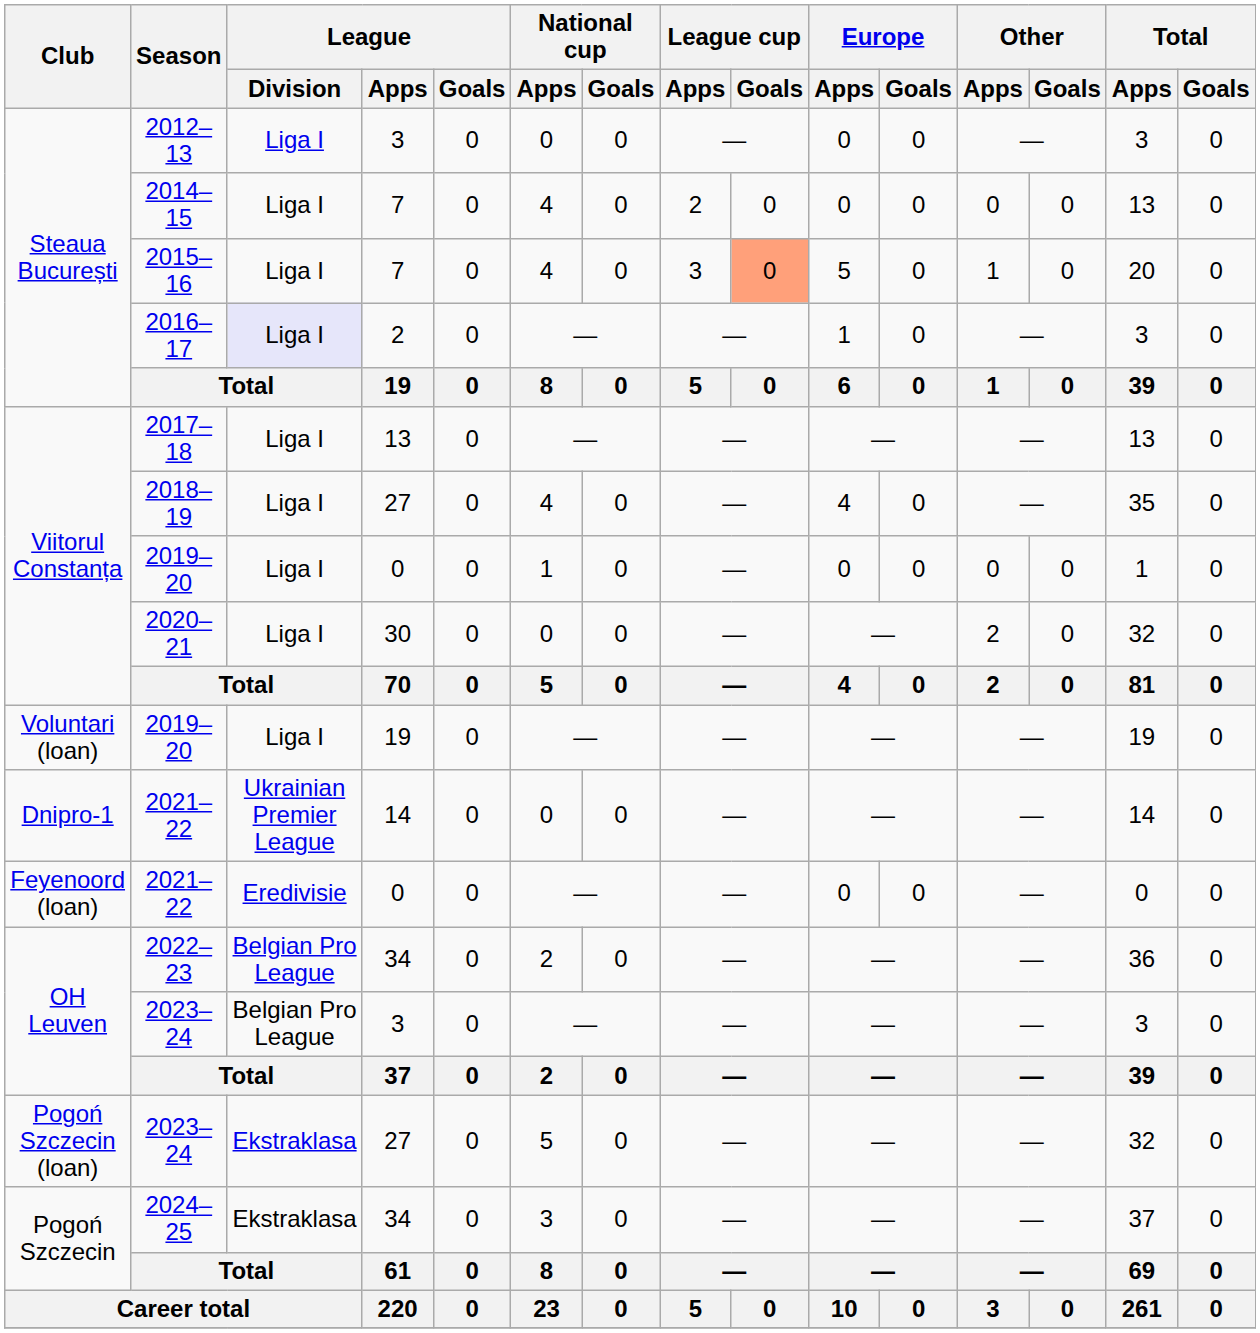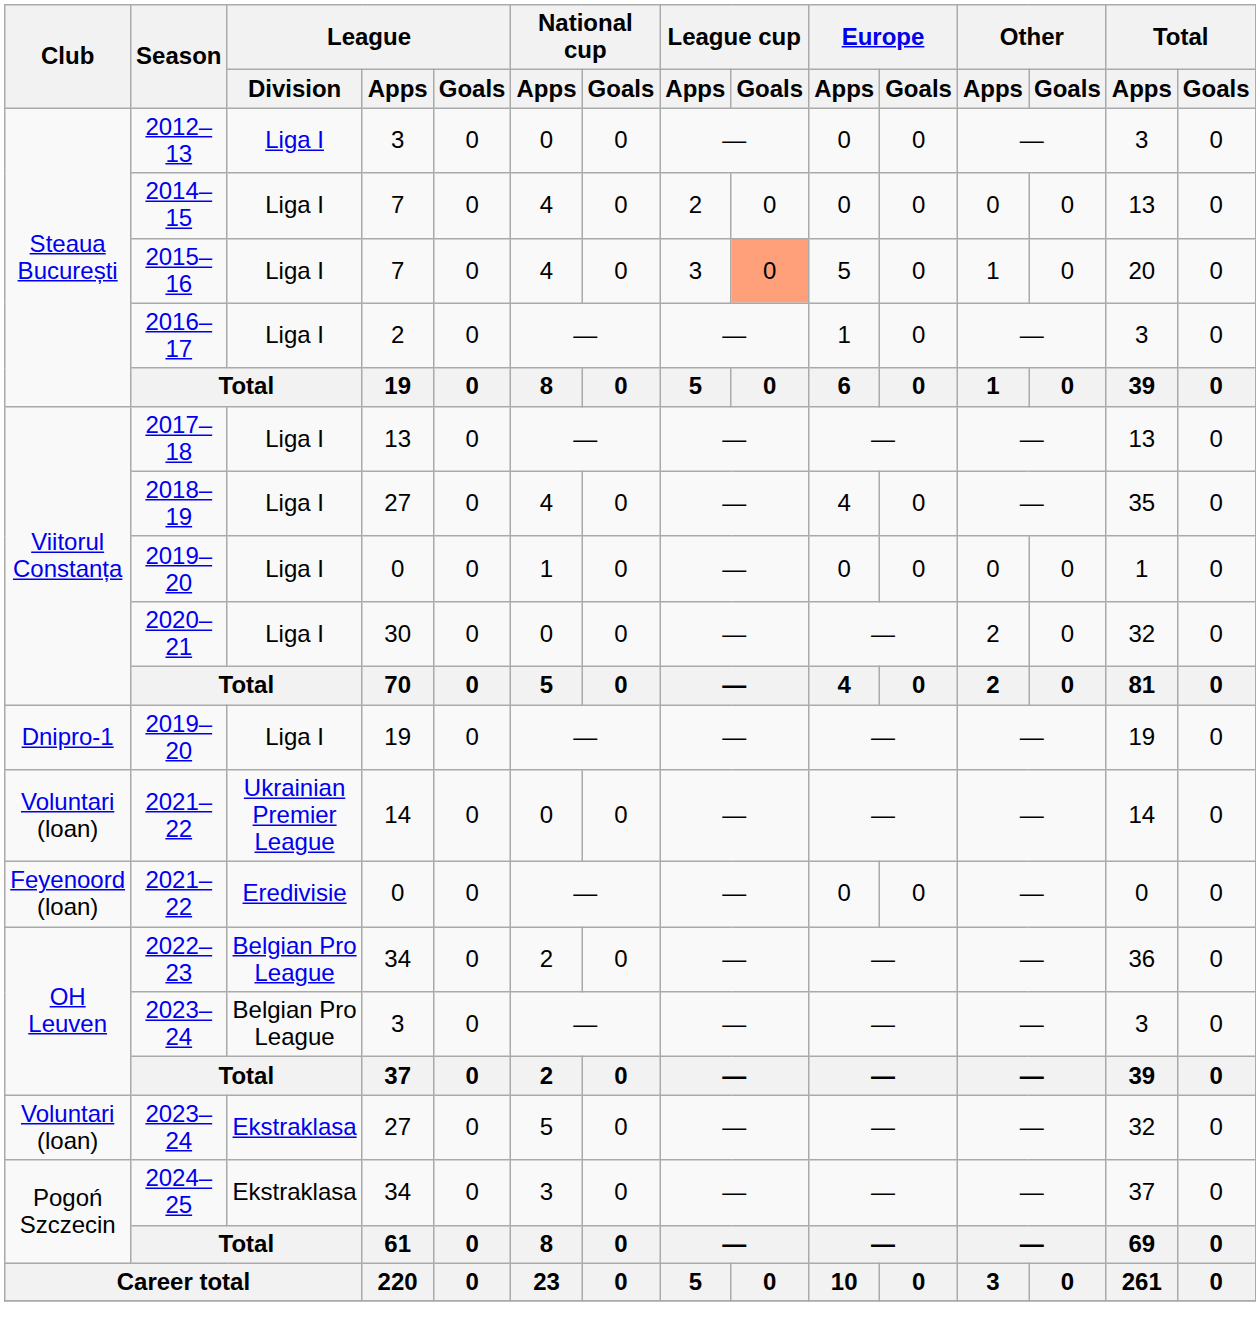2016–17 | League / Division: lavender background -> no background
2019–20 / 19 | Club: Voluntari (loan) -> Dnipro-1
2021–22 / 14 | Club: Dnipro-1 -> Voluntari (loan)
2023–24 / 27 | Club: Pogoń Szczecin (loan) -> Voluntari (loan)
